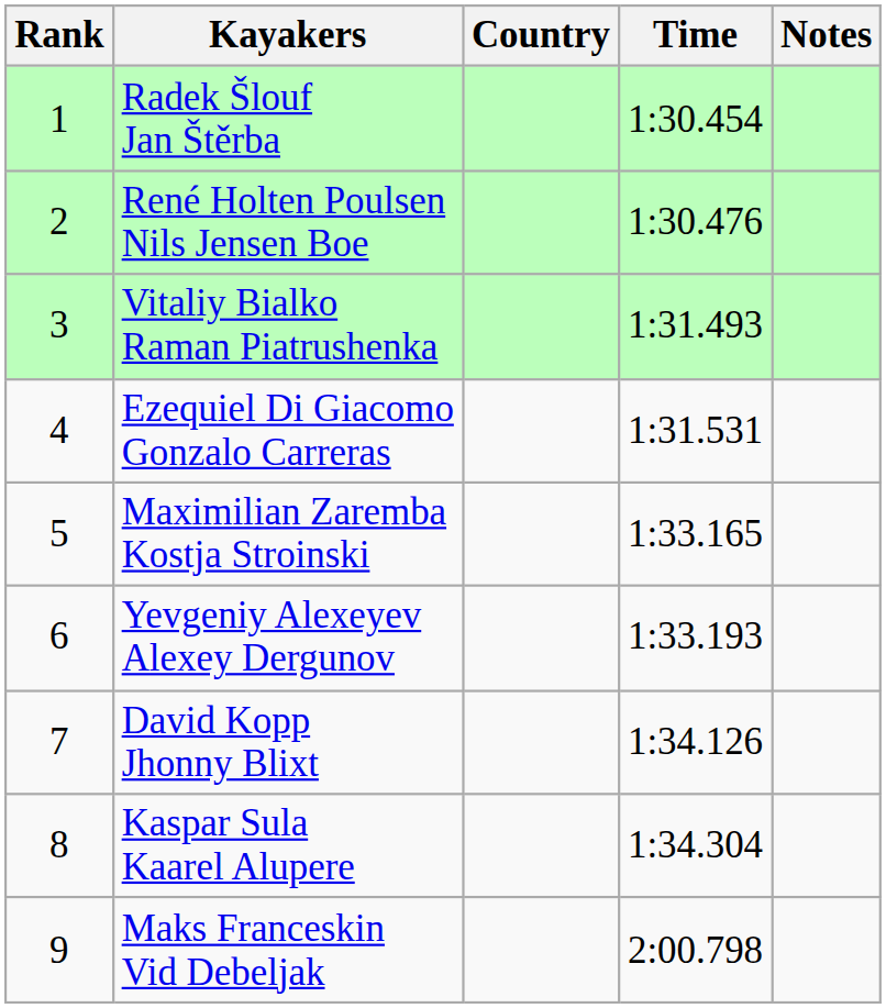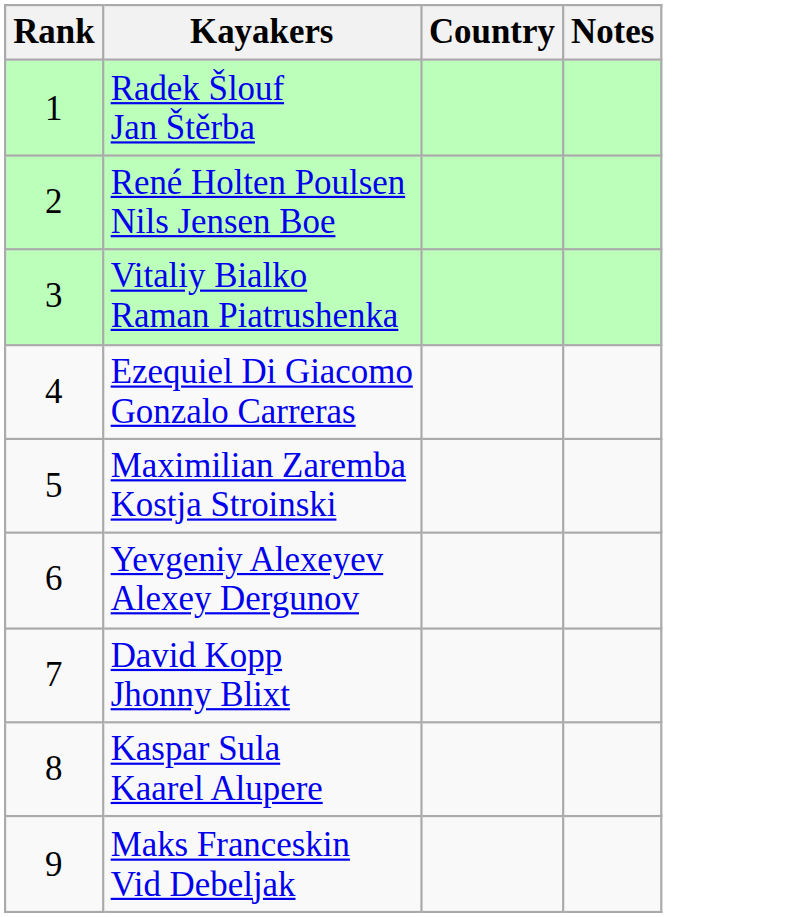- column: Time | 1:30.454 | 1:30.476 | 1:31.493 | 1:31.531 | 1:33.165 | 1:33.193 | 1:34.126 | 1:34.304 | 2:00.798
